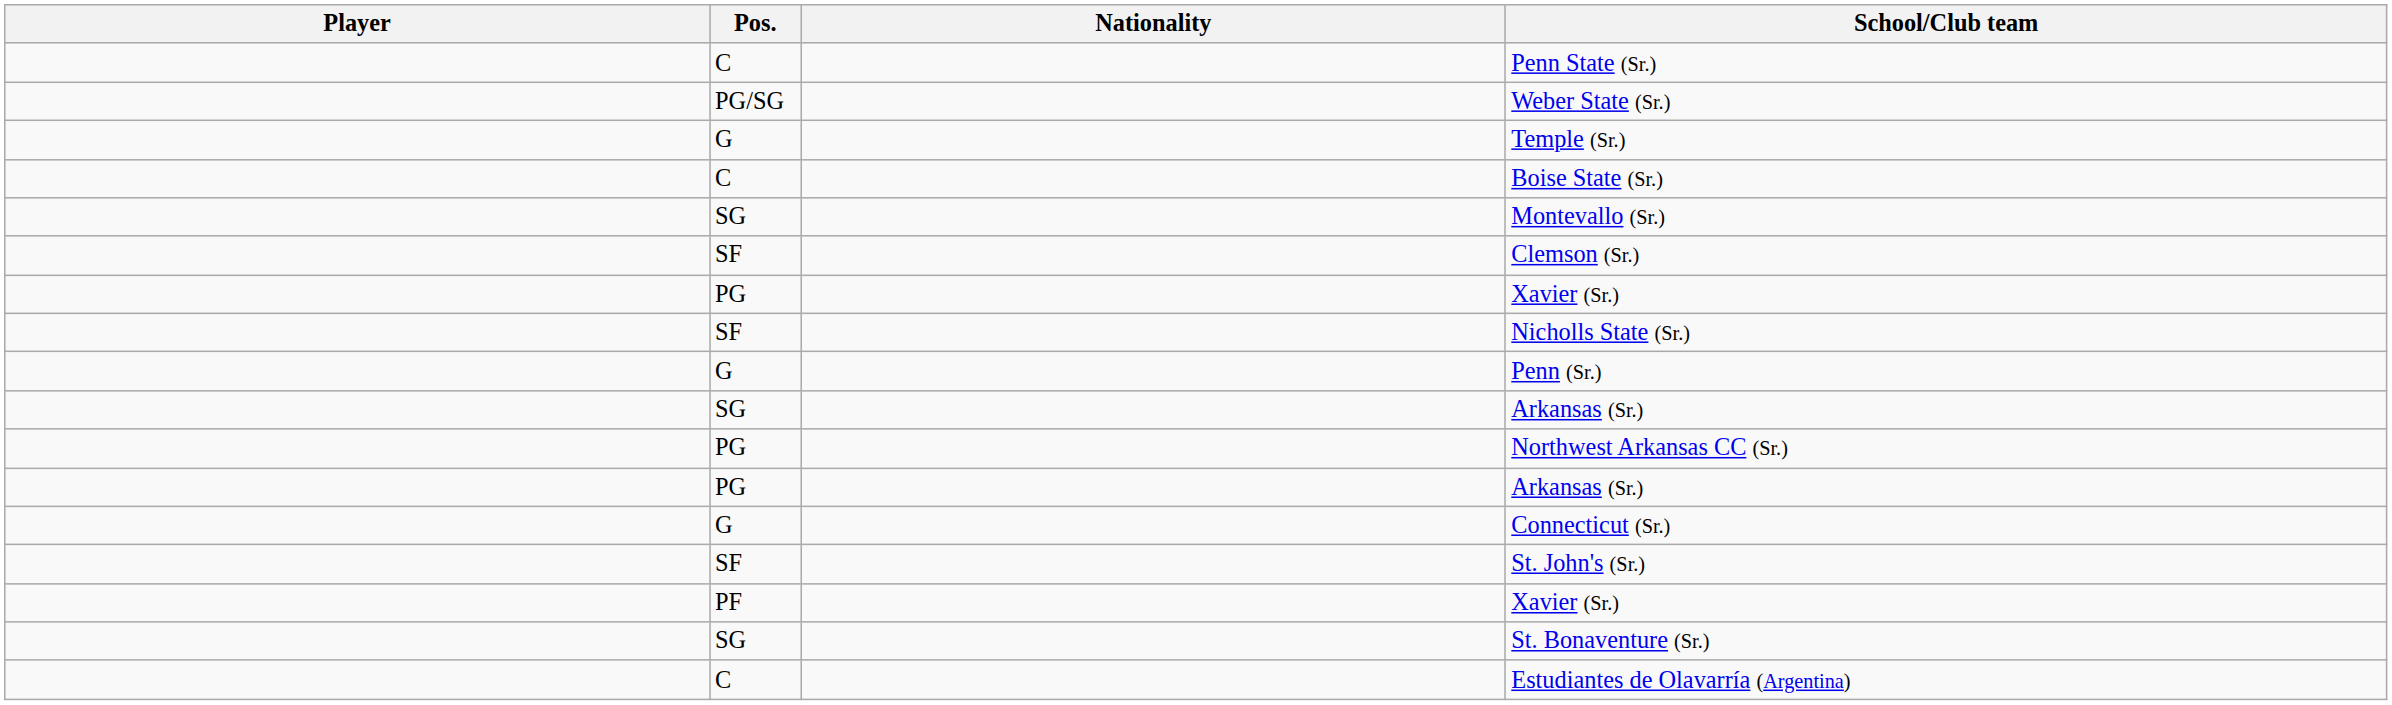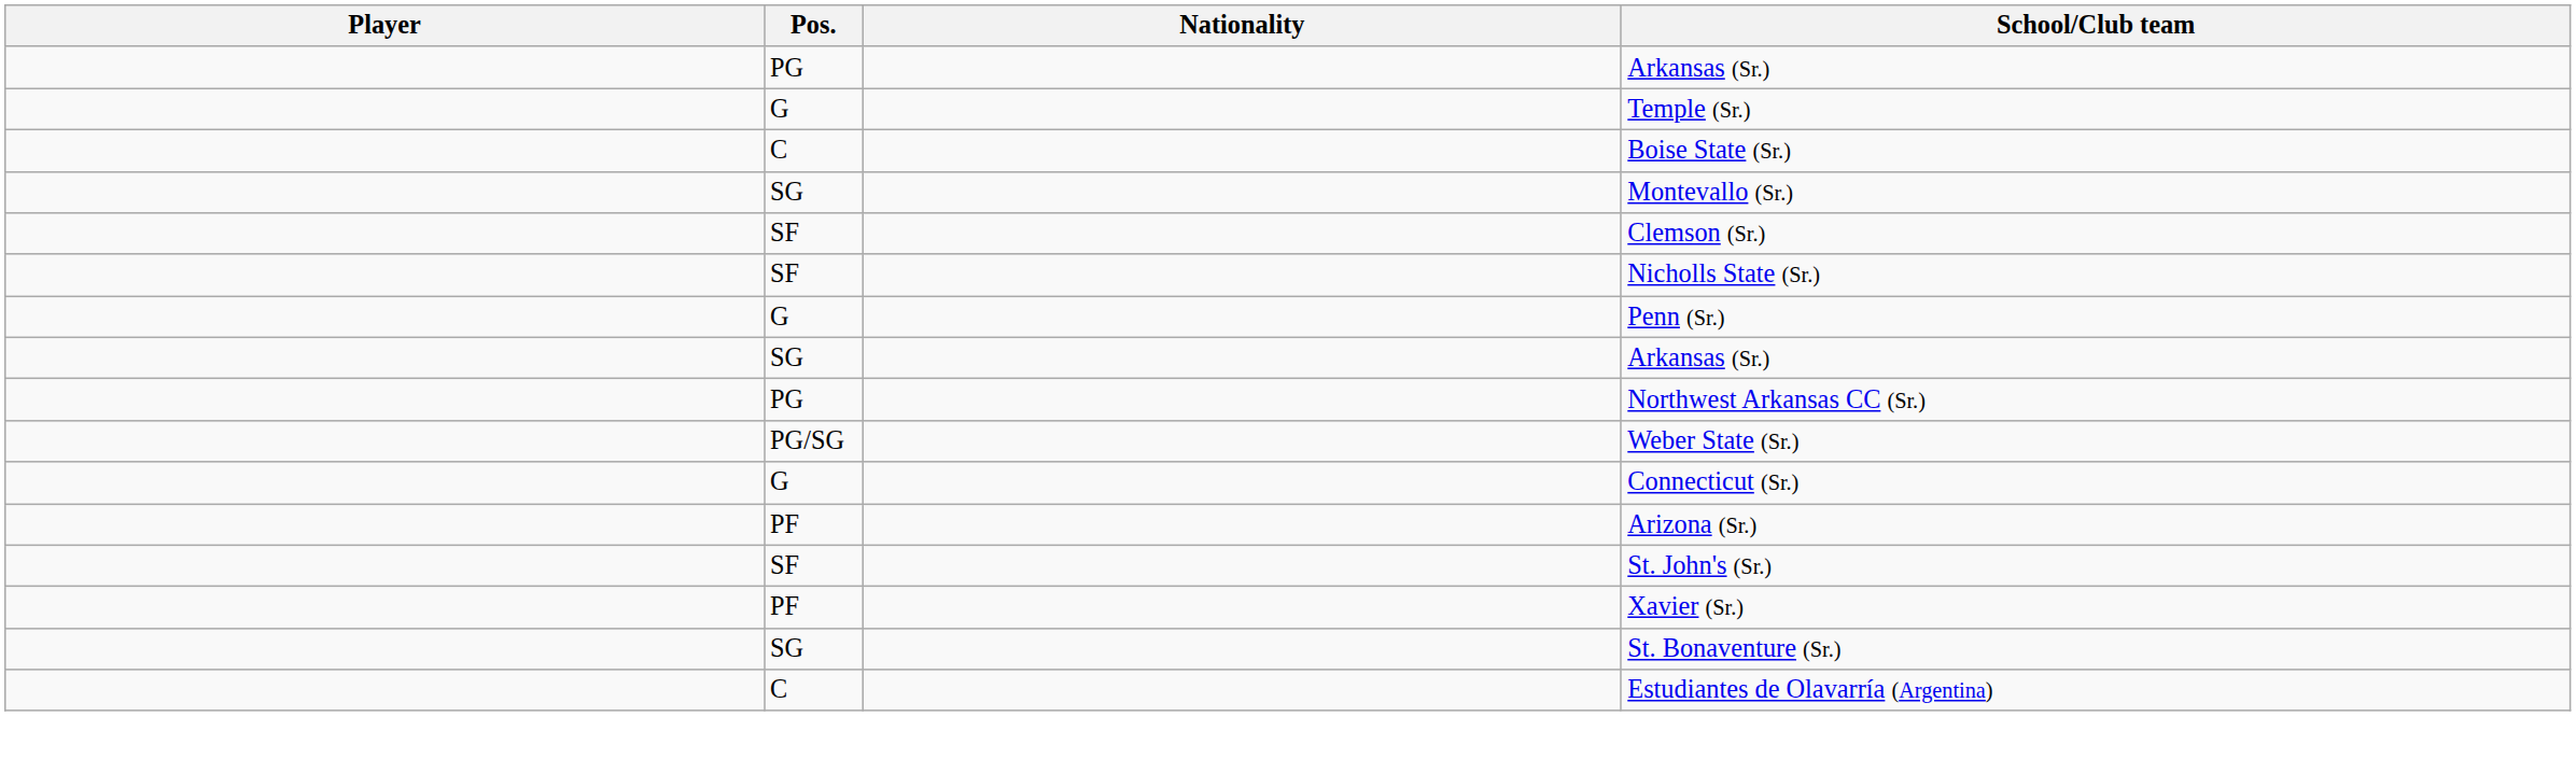- row: C | Penn State (Sr.)
rows swapped: PG / Arkansas (Sr.) <-> Weber State (Sr.)
- row: PG | Xavier (Sr.)
+ row: PF | Arizona (Sr.)
